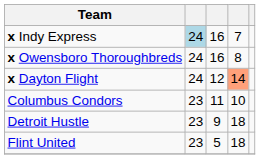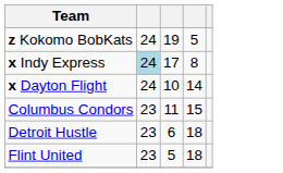+ row: z Kokomo BobKats | 24 | 19 | 5
x Indy Express | column 3: 16 -> 17
x Indy Express | column 4: 7 -> 8
- row: x Owensboro Thoroughbreds | 24 | 16 | 8
x Dayton Flight | column 3: 12 -> 10
x Dayton Flight | column 4: lightsalmon background -> no background
Columbus Condors | column 4: 10 -> 15
Detroit Hustle | column 3: 9 -> 6
